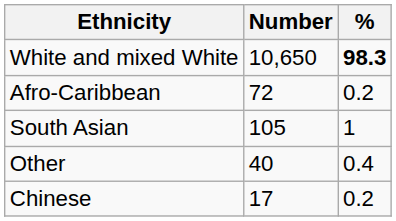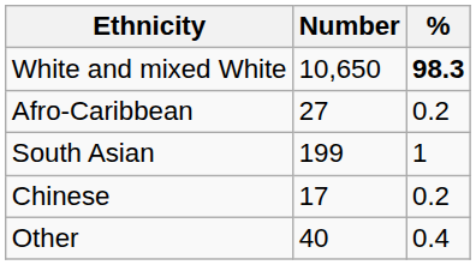Afro-Caribbean | Number: 72 -> 27
South Asian | Number: 105 -> 199
rows swapped: Chinese <-> Other
